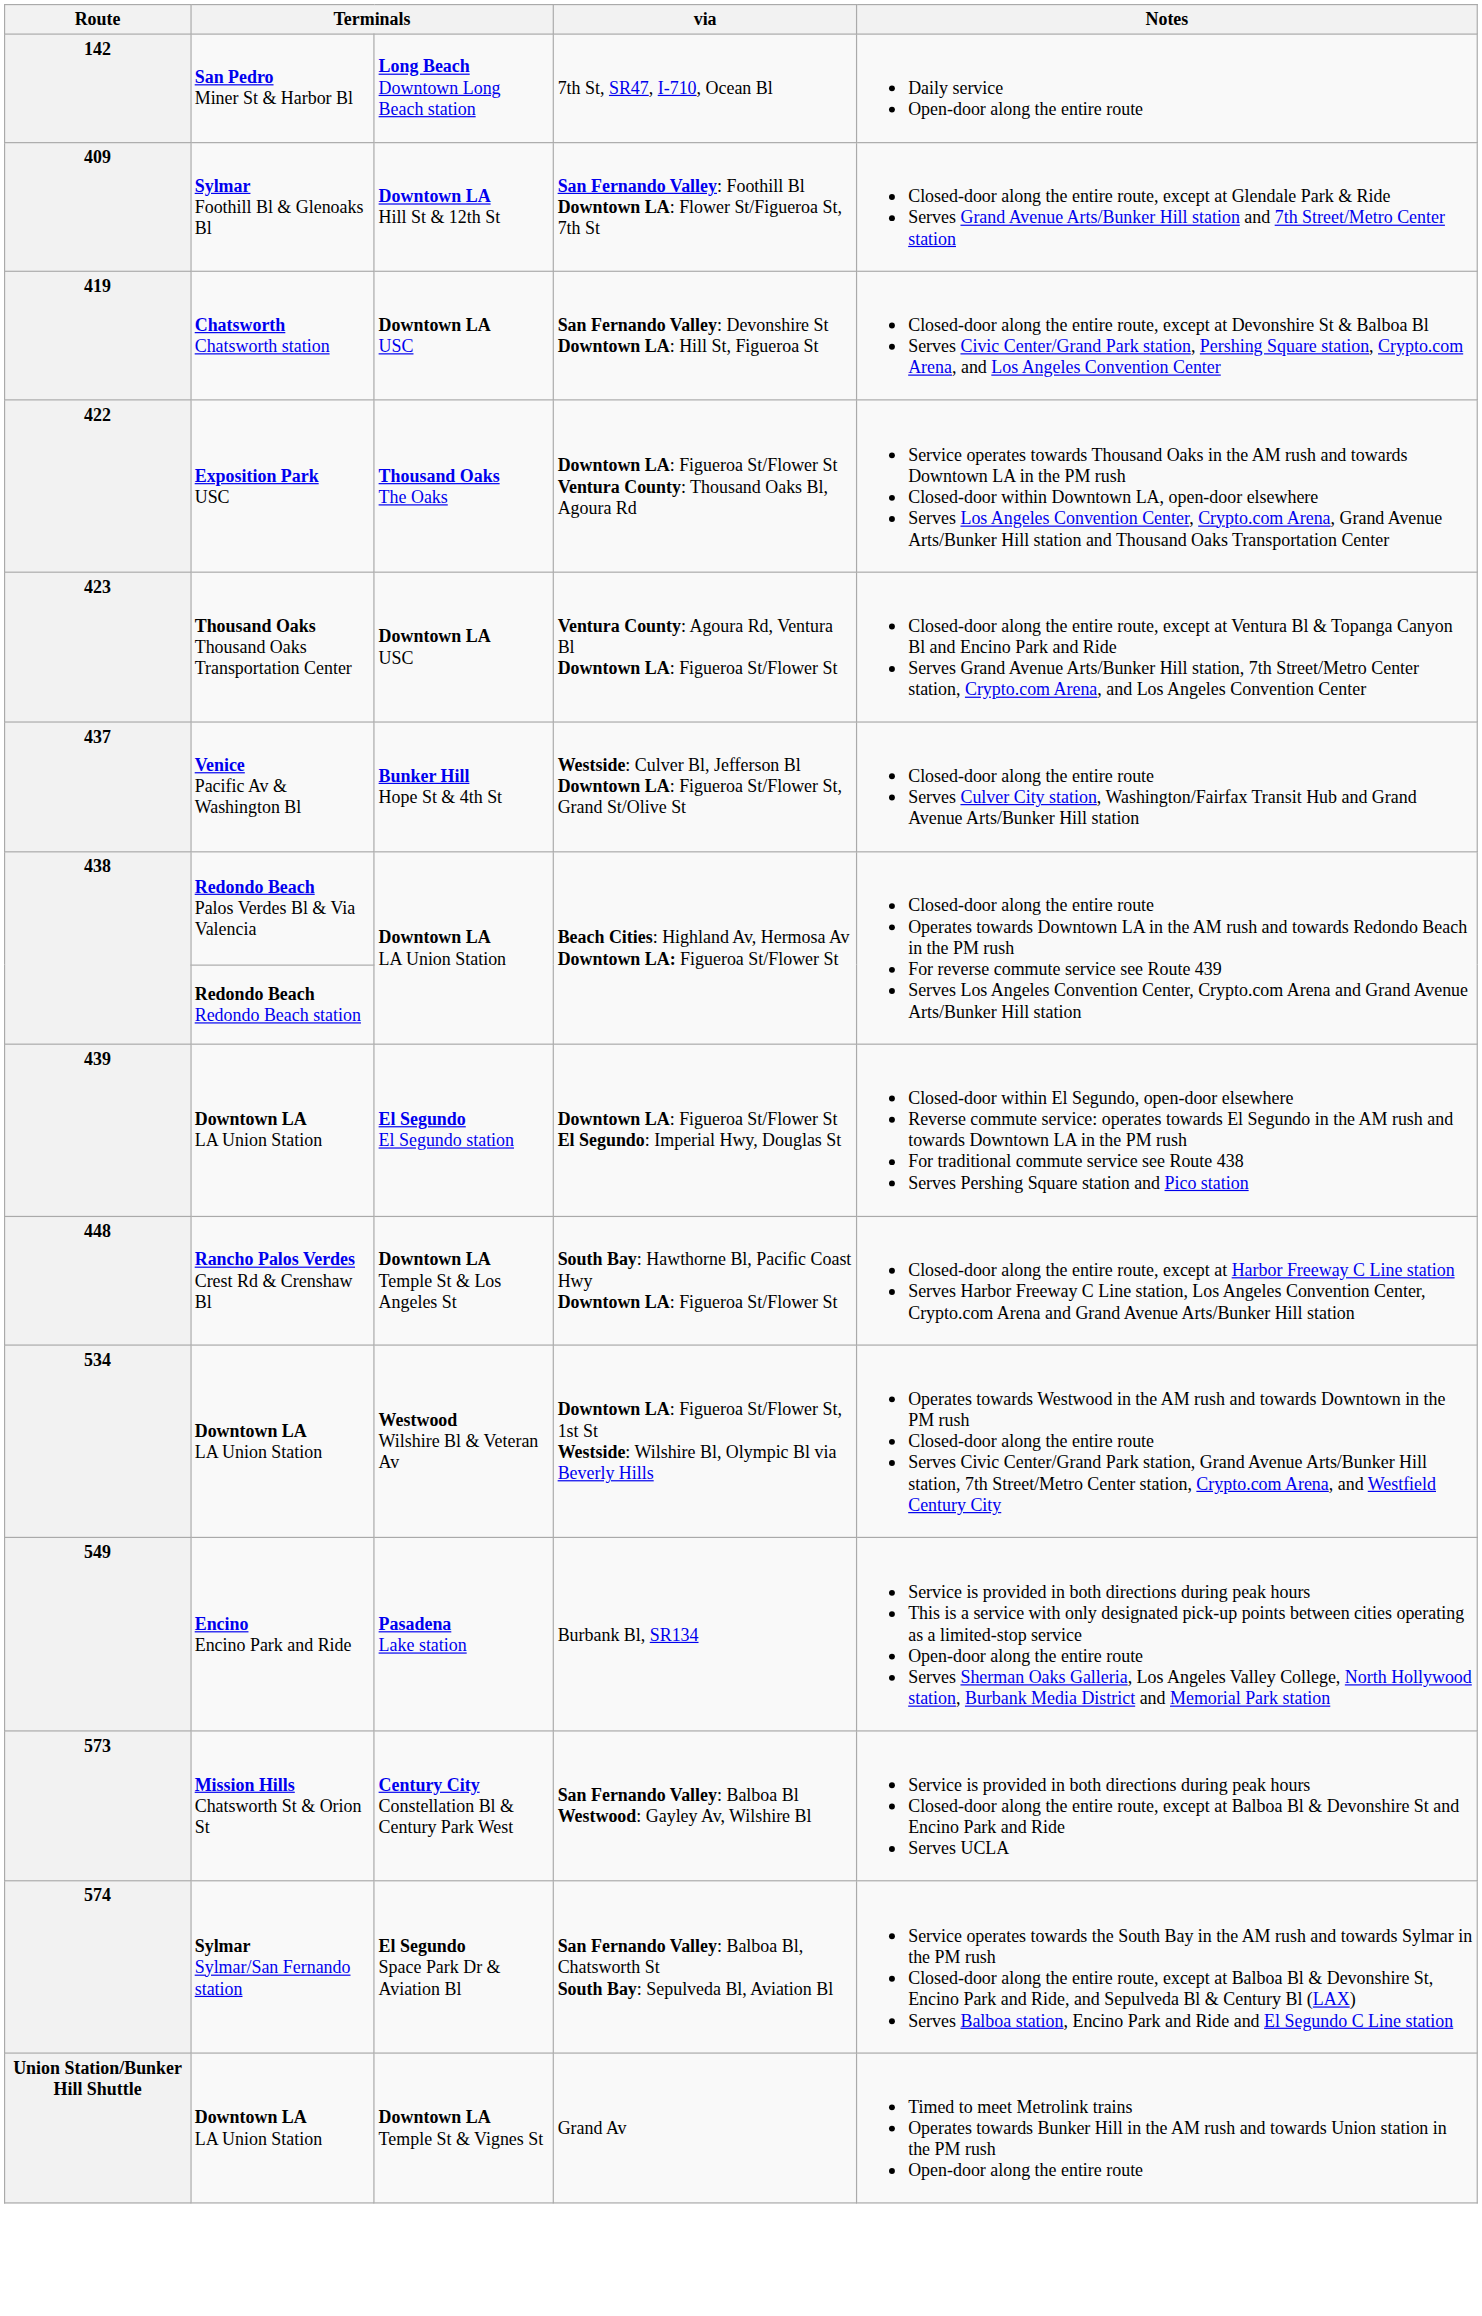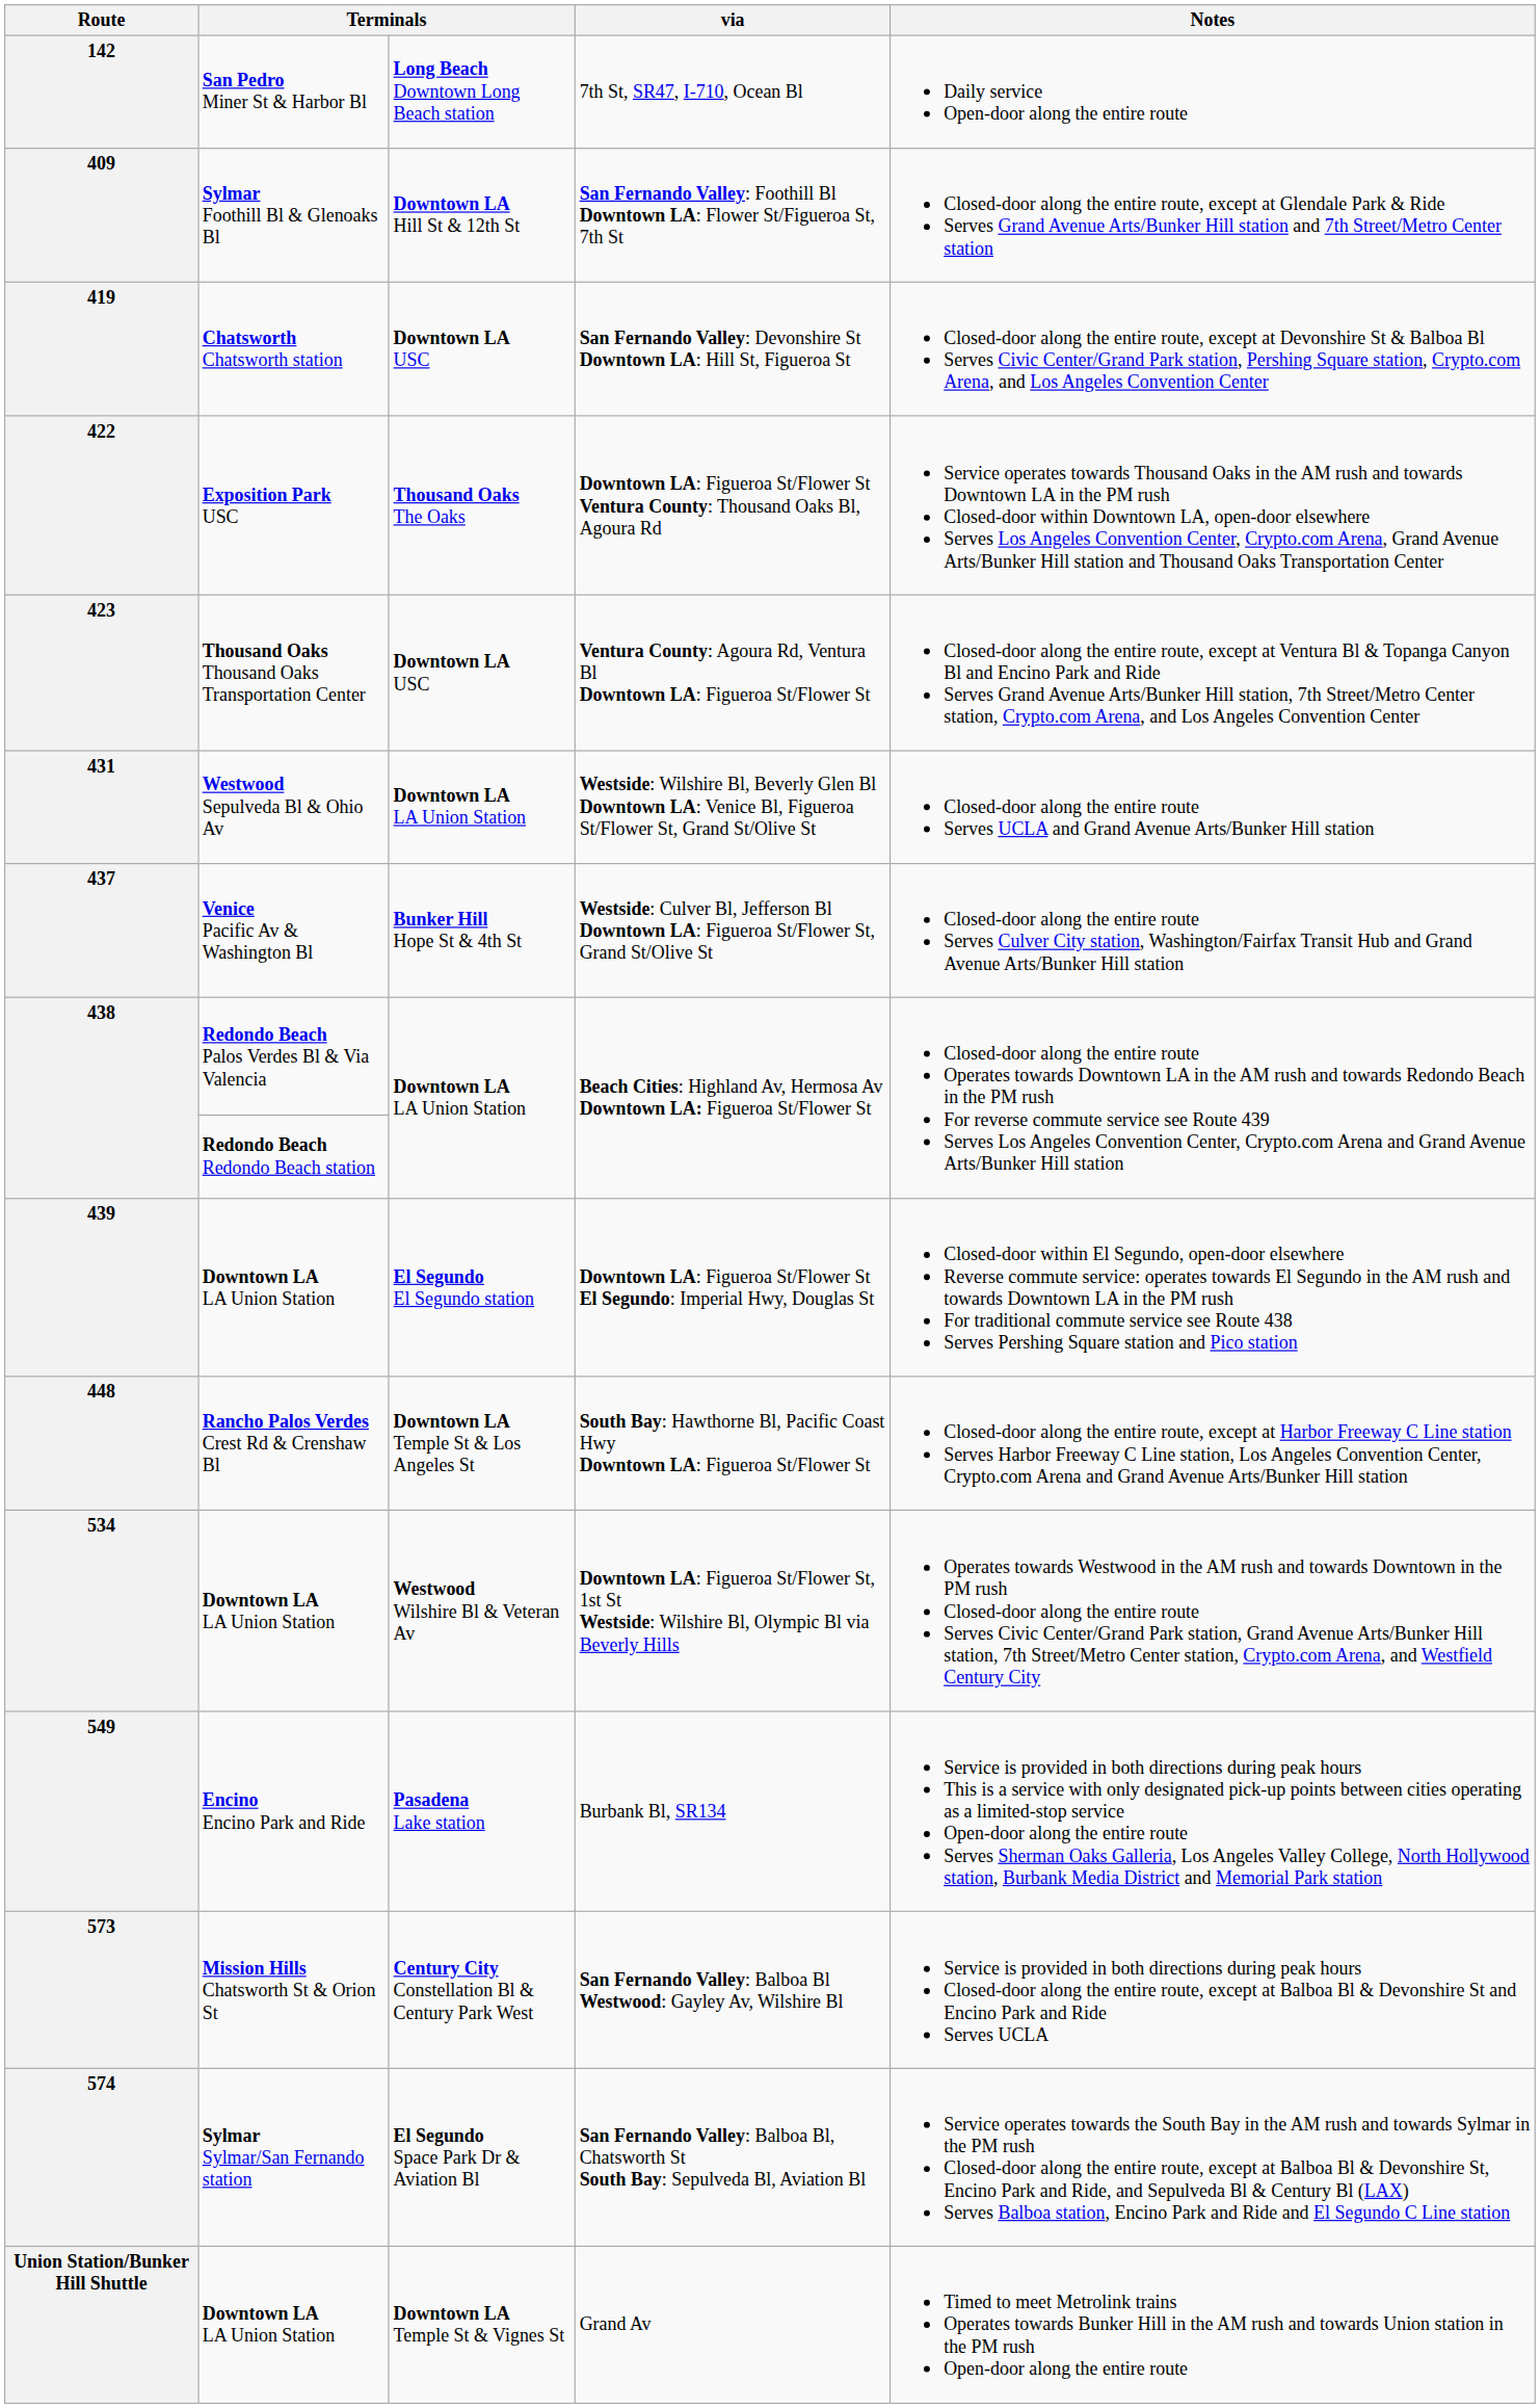+ row: 431 | Westwood Sepulveda Bl & Ohio Av | Downtown LA LA Union Station | Westside: Wilshire Bl, Beverly Glen Bl Downtown LA: Venice Bl, Figueroa St/Flower St, Grand St/Olive St | Closed-door along the entire route Serves UCLA and Grand Avenue Arts/Bunker Hill station
